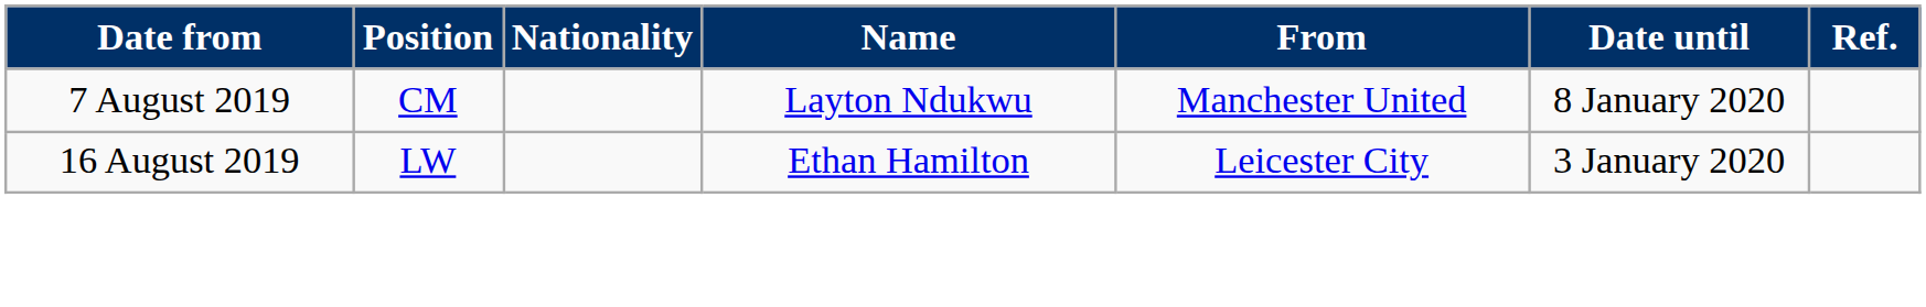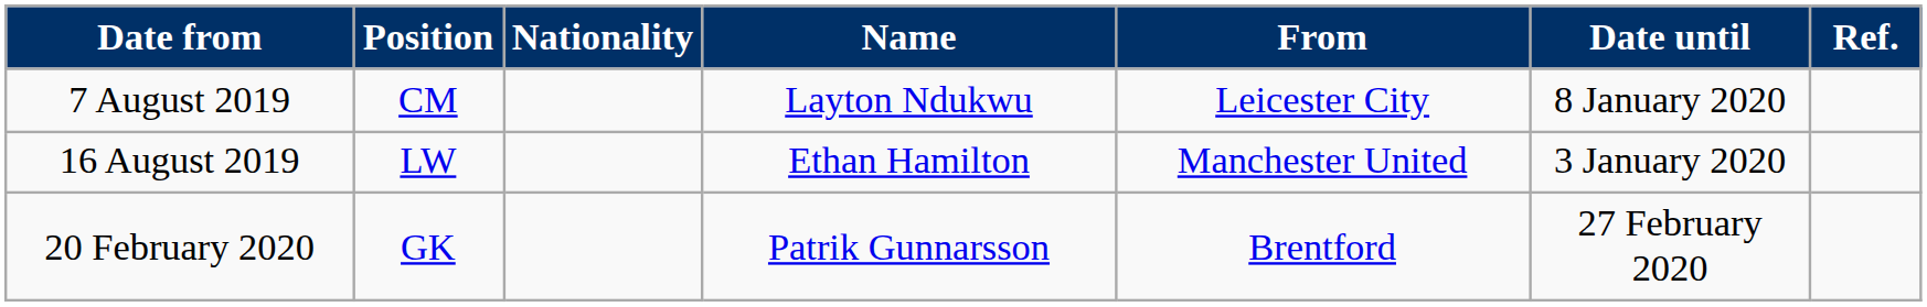7 August 2019 | From: Manchester United -> Leicester City
16 August 2019 | From: Leicester City -> Manchester United
+ row: 20 February 2020 | GK | Patrik Gunnarsson | Brentford | 27 February 2020
